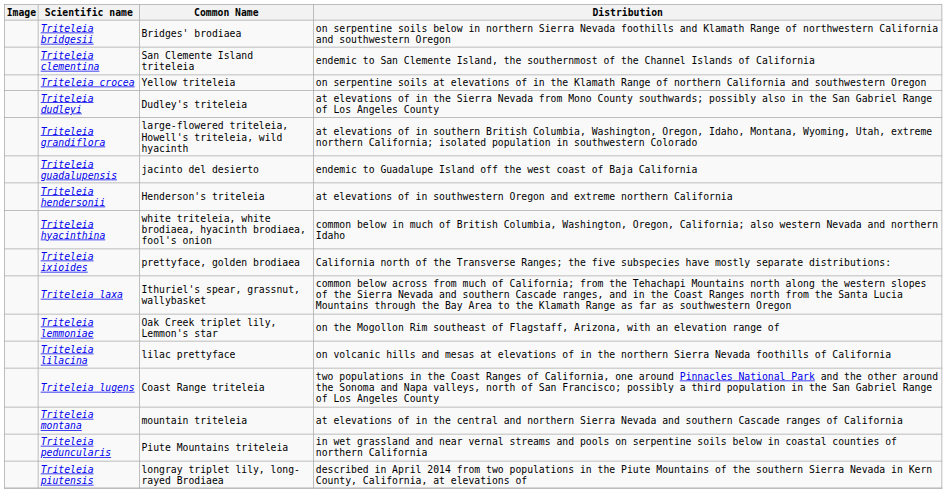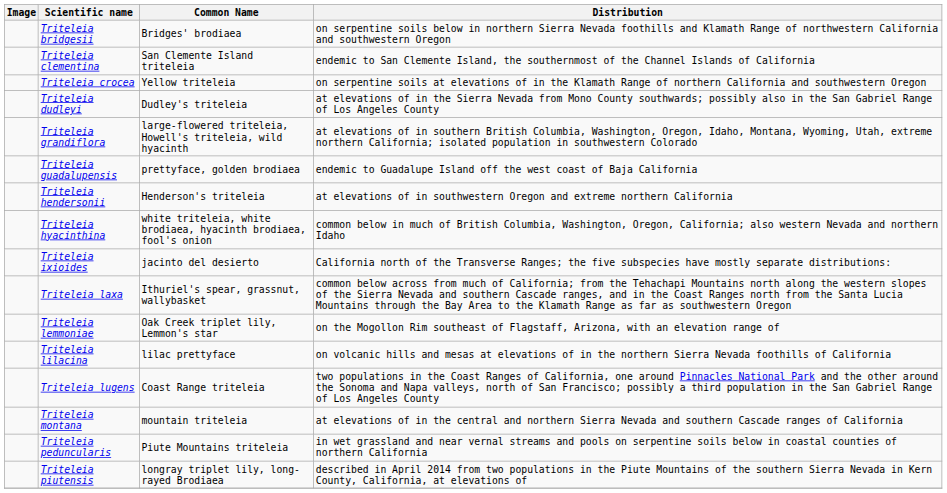Triteleia guadalupensis | Common Name: jacinto del desierto -> prettyface, golden brodiaea
Triteleia ixioides | Common Name: prettyface, golden brodiaea -> jacinto del desierto
